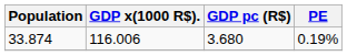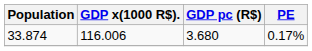33.874 | PE: 0.19% -> 0.17%
